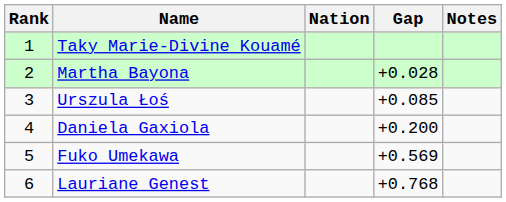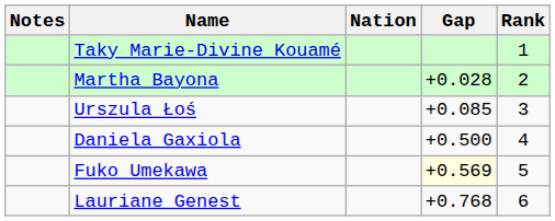columns swapped: Rank <-> Notes
Daniela Gaxiola | Gap: +0.200 -> +0.500
Fuko Umekawa | Gap: no background -> lightyellow background
